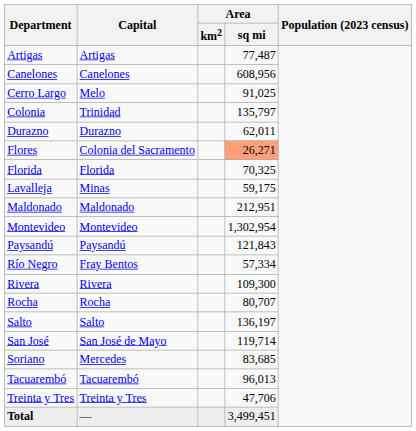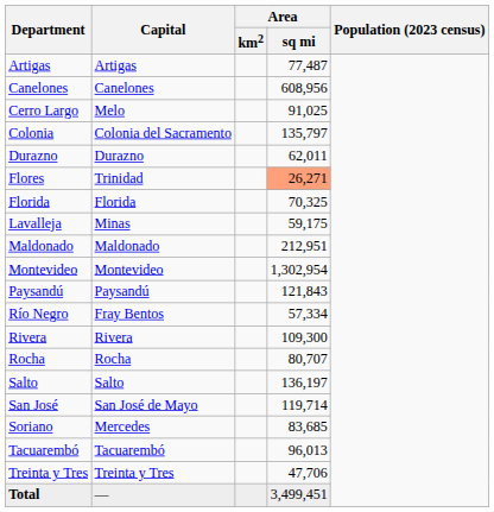Colonia | Capital: Trinidad -> Colonia del Sacramento
Flores | Capital: Colonia del Sacramento -> Trinidad
